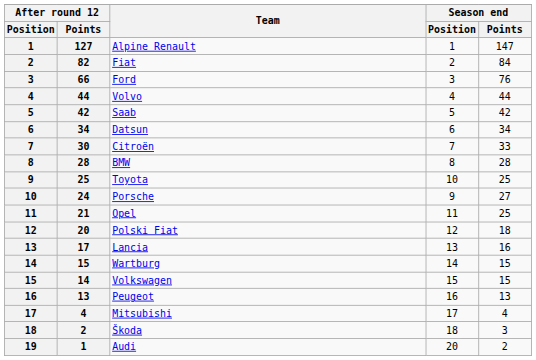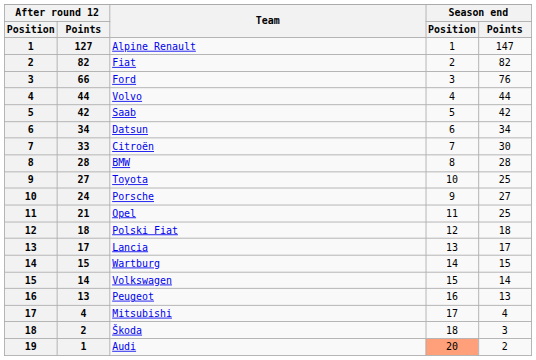Fiat | Season end / Points: 84 -> 82
Citroën | After round 12 / Points: 30 -> 33
Citroën | Season end / Points: 33 -> 30
Toyota | After round 12 / Points: 25 -> 27
Polski Fiat | After round 12 / Points: 20 -> 18
Lancia | Season end / Points: 16 -> 17
Volkswagen | Season end / Points: 15 -> 14
Audi | Season end / Position: no background -> lightsalmon background
